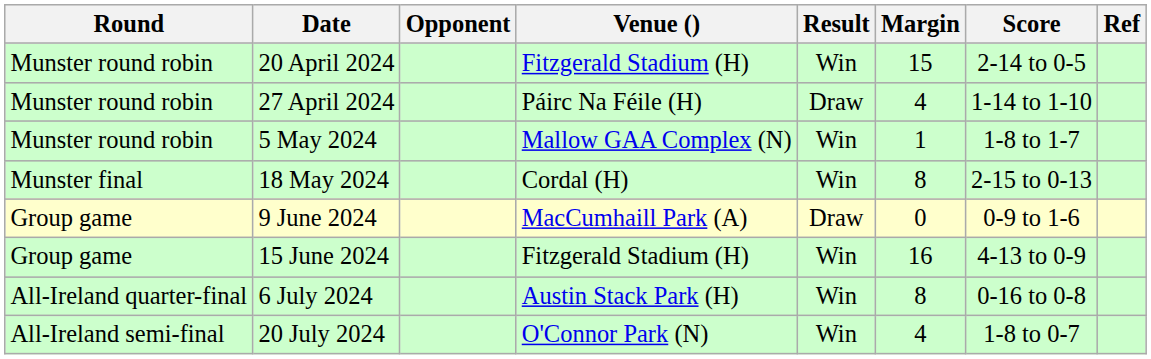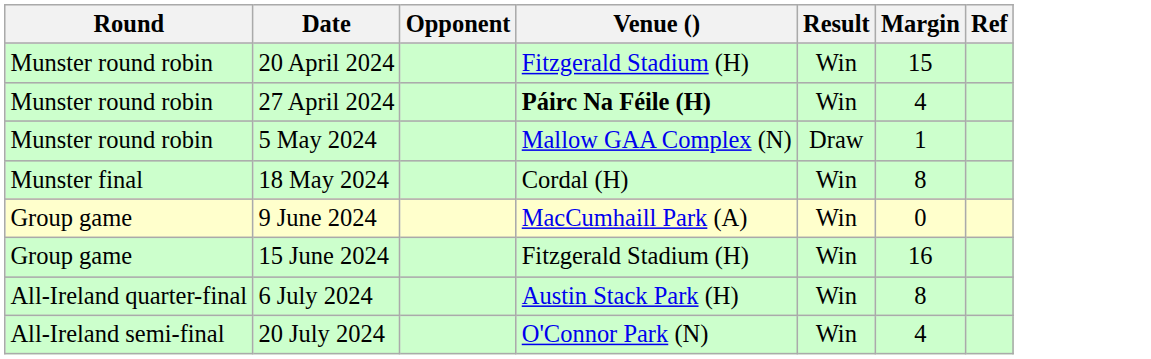- column: Score | 2-14 to 0-5 | 1-14 to 1-10 | 1-8 to 1-7 | 2-15 to 0-13 | 0-9 to 1-6 | 4-13 to 0-9 | 0-16 to 0-8 | 1-8 to 0-7
27 April 2024 | Venue (): normal -> bold
27 April 2024 | Result: Draw -> Win
5 May 2024 | Result: Win -> Draw
9 June 2024 | Result: Draw -> Win
